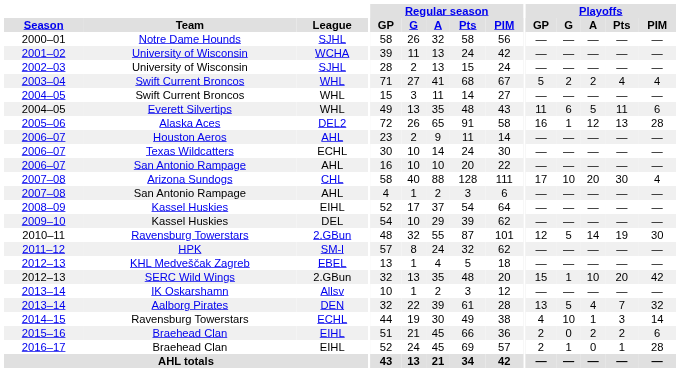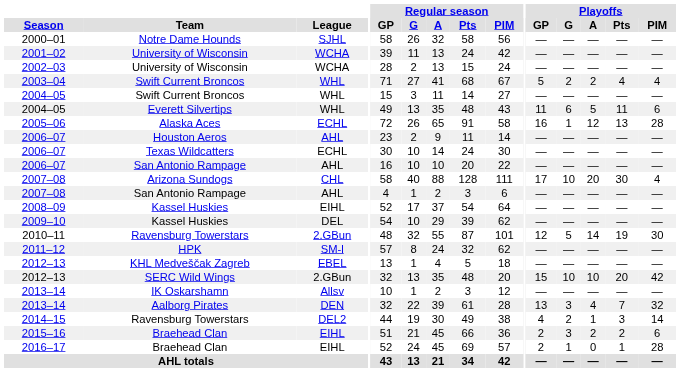2002–03 | League: SJHL -> WCHA
2005–06 | League: DEL2 -> ECHL
2012–13 / SERC Wild Wings | Playoffs / G: 1 -> 10
2013–14 / Aalborg Pirates | Playoffs / G: 5 -> 3
2014–15 | League: ECHL -> DEL2
2014–15 | Playoffs / G: 10 -> 2
2015–16 | Playoffs / G: 0 -> 3
